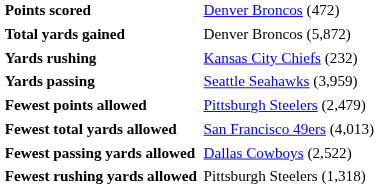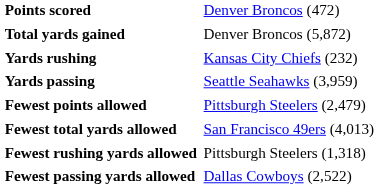rows swapped: Fewest rushing yards allowed <-> Fewest passing yards allowed
